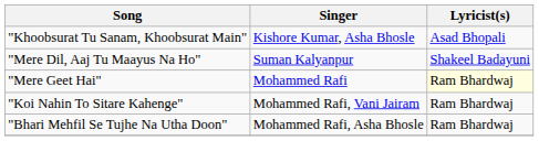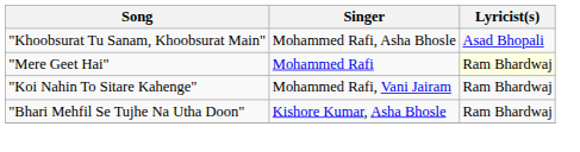"Khoobsurat Tu Sanam, Khoobsurat Main" | Singer: Kishore Kumar, Asha Bhosle -> Mohammed Rafi, Asha Bhosle
- row: "Mere Dil, Aaj Tu Maayus Na Ho" | Suman Kalyanpur | Shakeel Badayuni
"Bhari Mehfil Se Tujhe Na Utha Doon" | Singer: Mohammed Rafi, Asha Bhosle -> Kishore Kumar, Asha Bhosle
